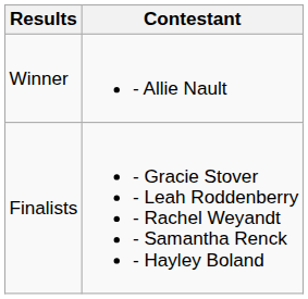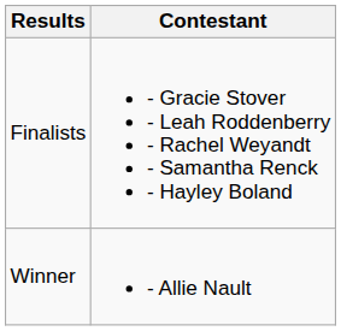rows swapped: Winner <-> Finalists
